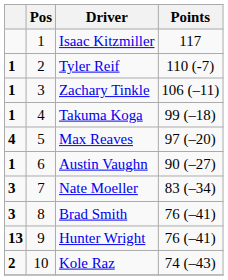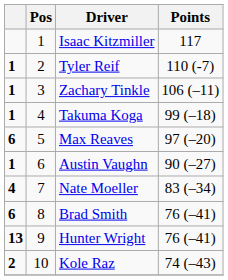Max Reaves | column 1: 4 -> 6
Nate Moeller | column 1: 3 -> 4
Brad Smith | column 1: 3 -> 6
